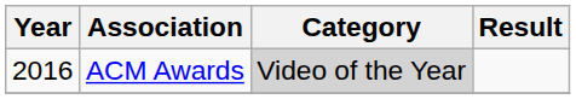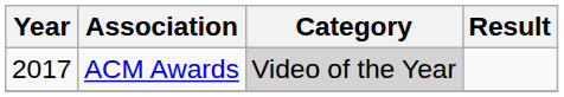ACM Awards | Year: 2016 -> 2017
